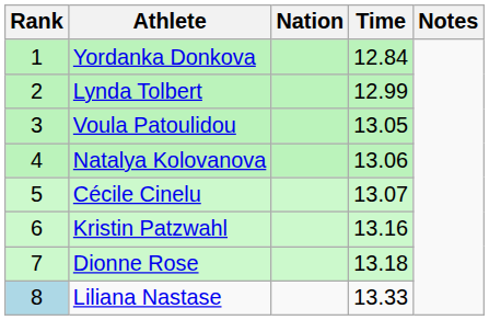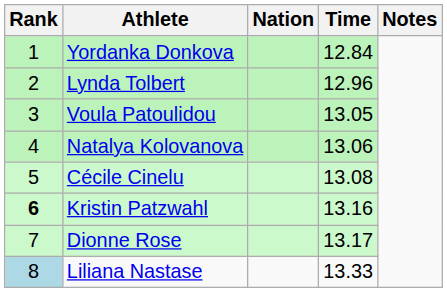Lynda Tolbert | Time: 12.99 -> 12.96
Cécile Cinelu | Time: 13.07 -> 13.08
Kristin Patzwahl | Rank: normal -> bold
Dionne Rose | Time: 13.18 -> 13.17
